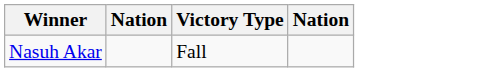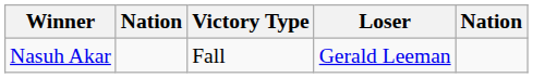+ column: Loser | Gerald Leeman
